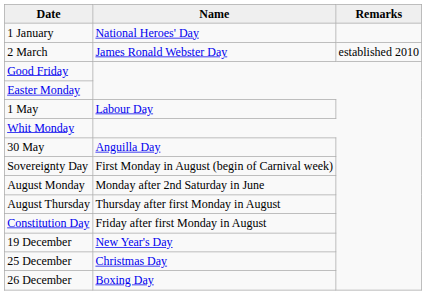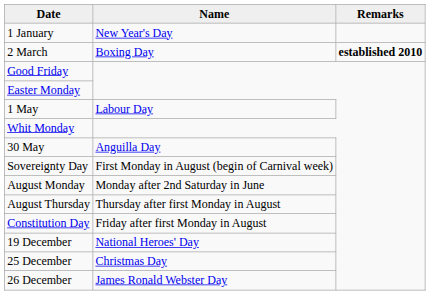1 January | Name: National Heroes' Day -> New Year's Day
2 March | Name: James Ronald Webster Day -> Boxing Day
2 March | Remarks: normal -> bold
19 December | Name: New Year's Day -> National Heroes' Day
26 December | Name: Boxing Day -> James Ronald Webster Day
